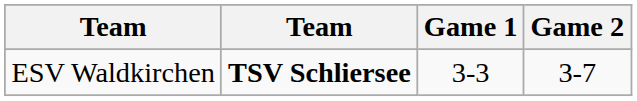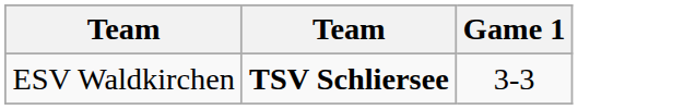- column: Game 2 | 3-7
